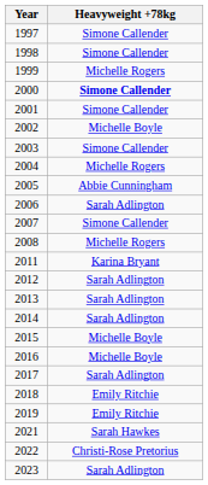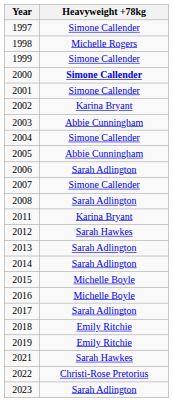1998 | Heavyweight +78kg: Simone Callender -> Michelle Rogers
1999 | Heavyweight +78kg: Michelle Rogers -> Simone Callender
2002 | Heavyweight +78kg: Michelle Boyle -> Karina Bryant
2003 | Heavyweight +78kg: Simone Callender -> Abbie Cunningham
2004 | Heavyweight +78kg: Michelle Rogers -> Simone Callender
2008 | Heavyweight +78kg: Michelle Rogers -> Sarah Adlington
2012 | Heavyweight +78kg: Sarah Adlington -> Sarah Hawkes
